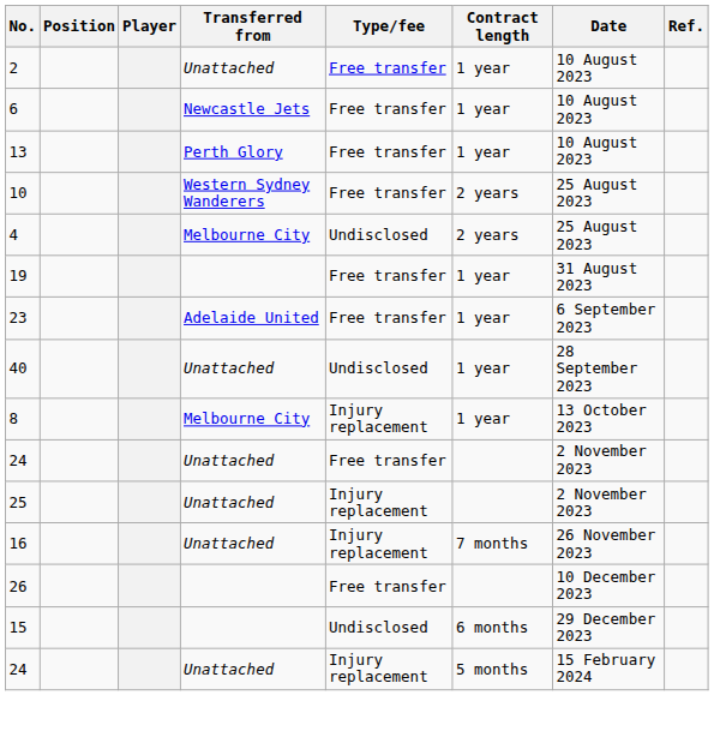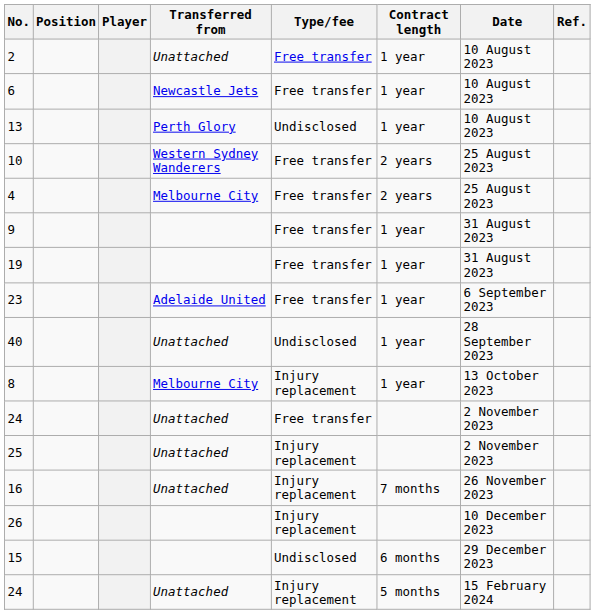13 | Type/fee: Free transfer -> Undisclosed
4 | Type/fee: Undisclosed -> Free transfer
+ row: 9 | Free transfer | 1 year | 31 August 2023
26 | Type/fee: Free transfer -> Injury replacement
